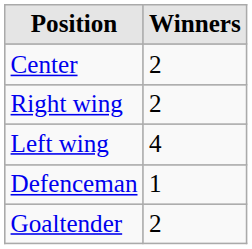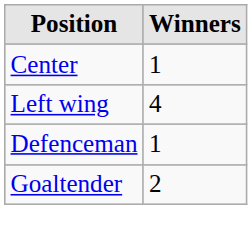Center | Winners: 2 -> 1
- row: Right wing | 2
